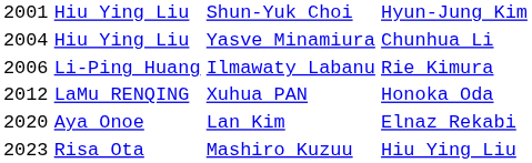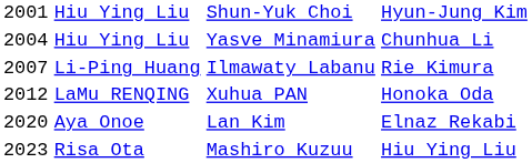Li-Ping Huang | column 1: 2006 -> 2007
